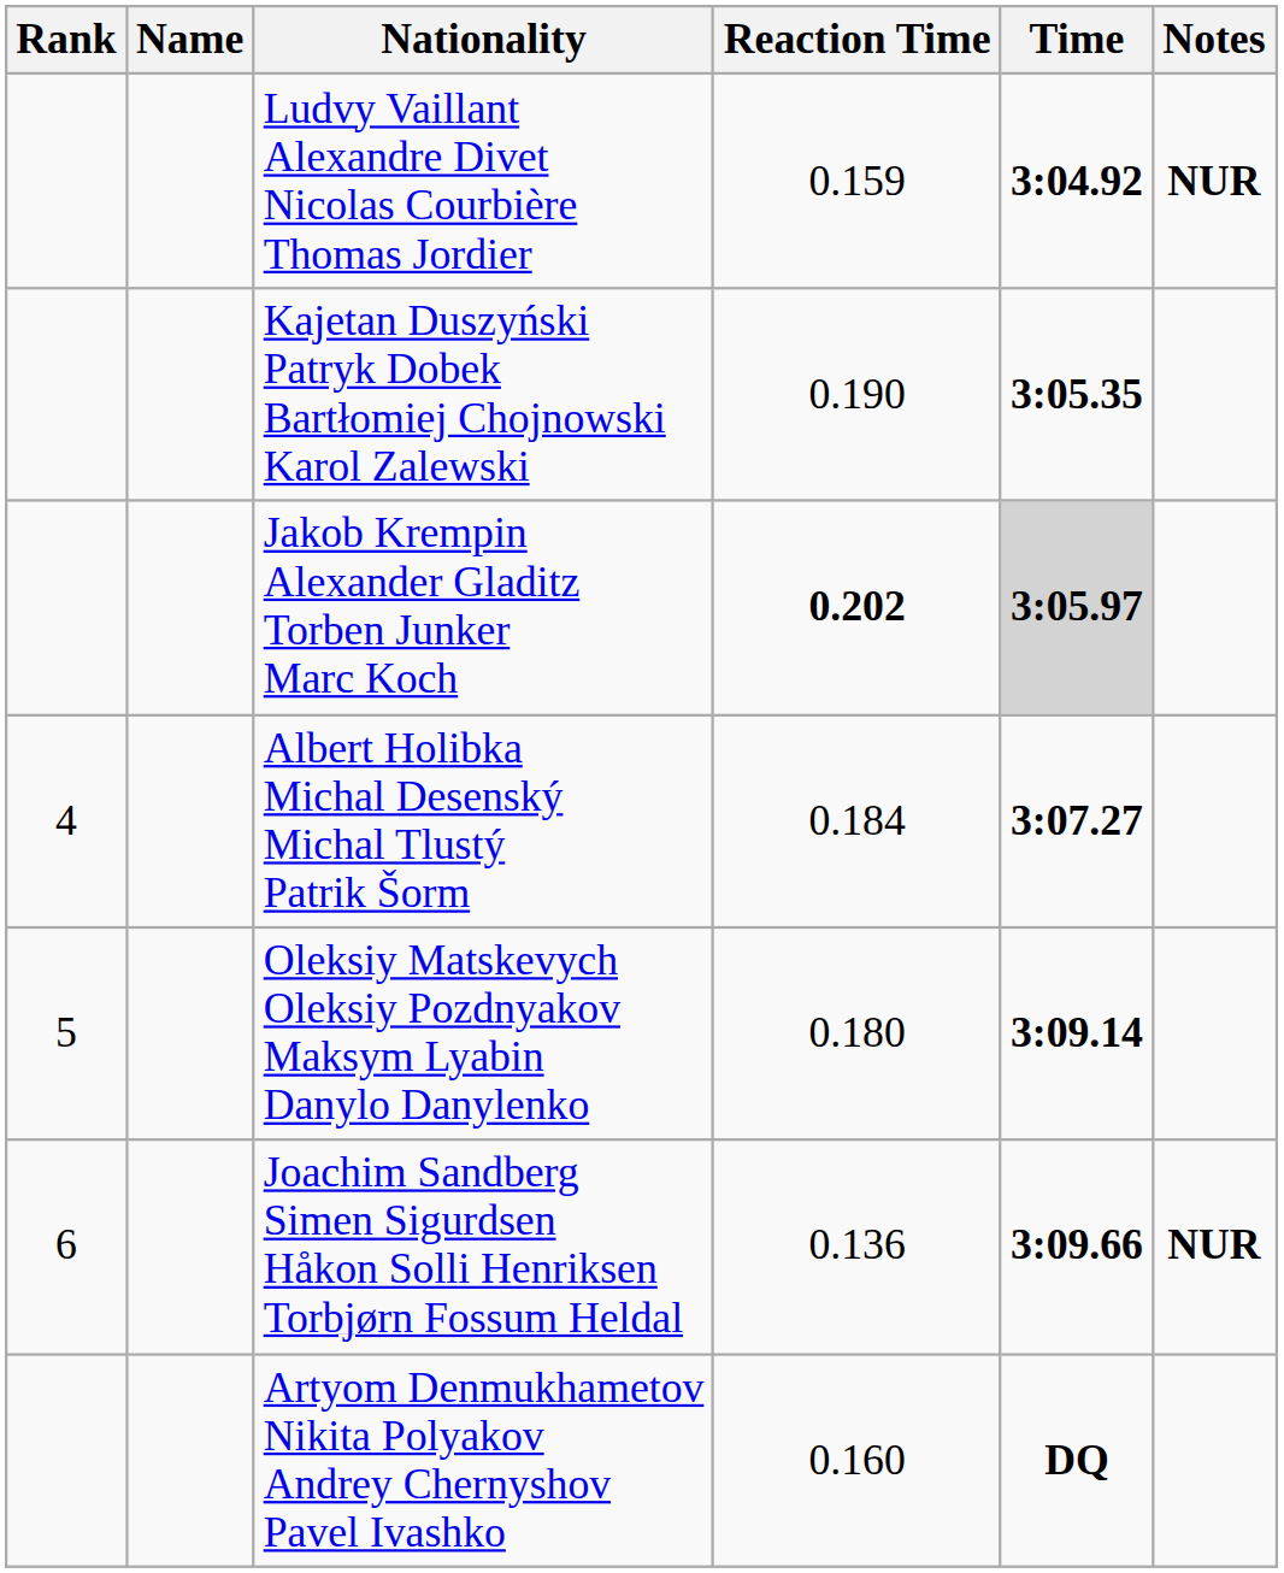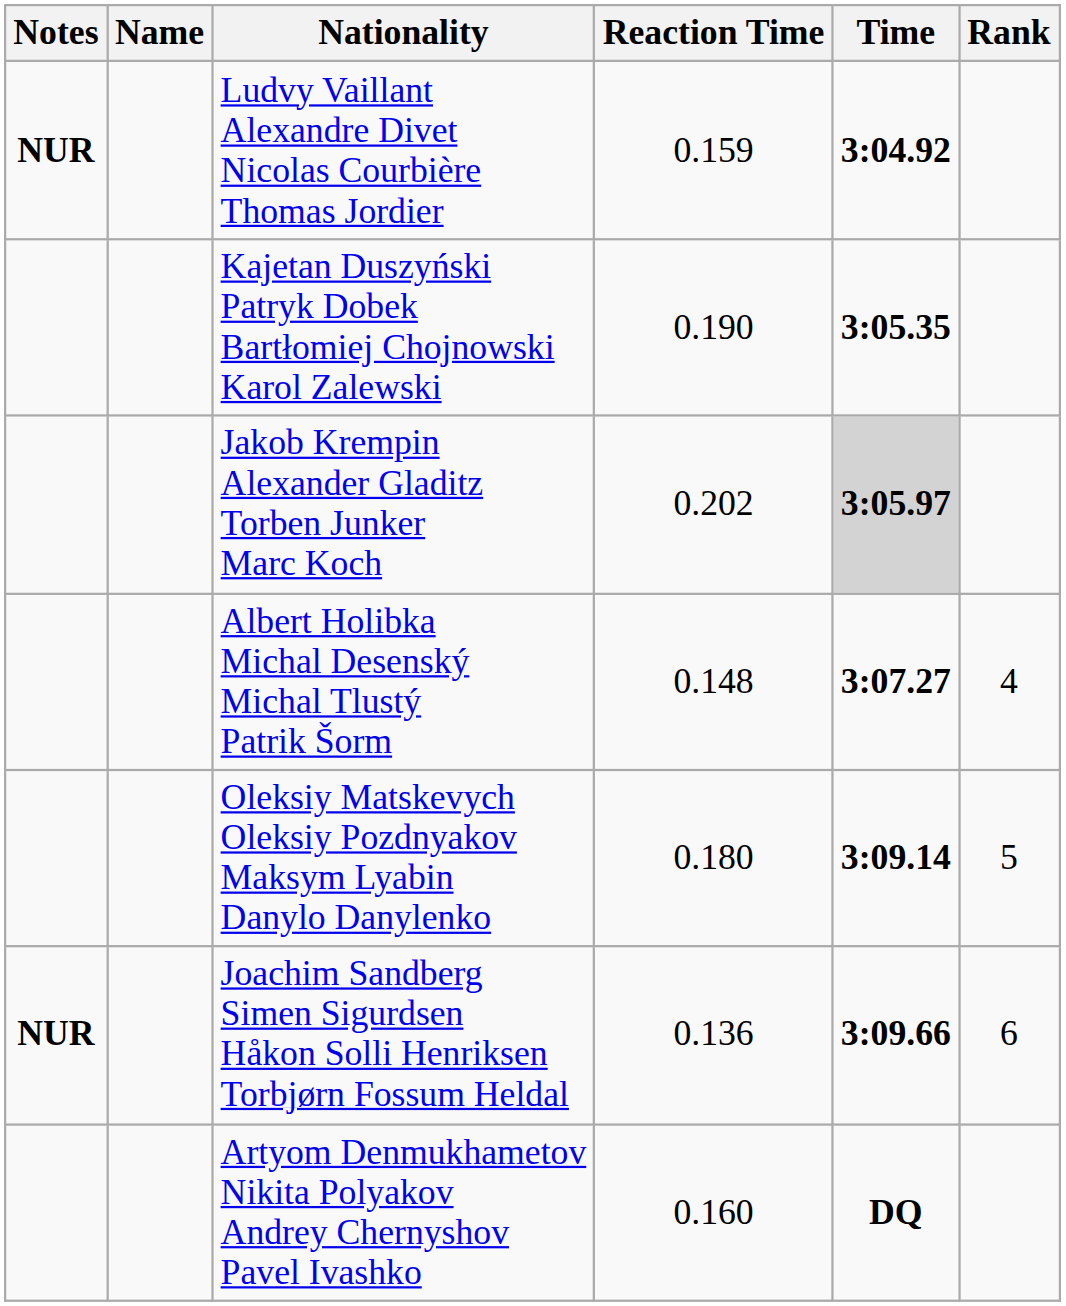columns swapped: Rank <-> Notes
Jakob Krempin Alexander Gladitz Torben Junker Marc Koch | Reaction Time: bold -> normal
Albert Holibka Michal Desenský Michal Tlustý Patrik Šorm | Reaction Time: 0.184 -> 0.148
